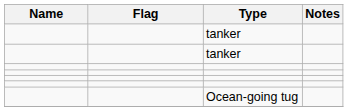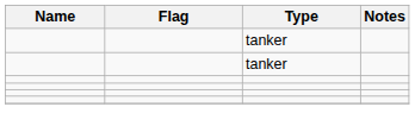- row: Ocean-going tug
